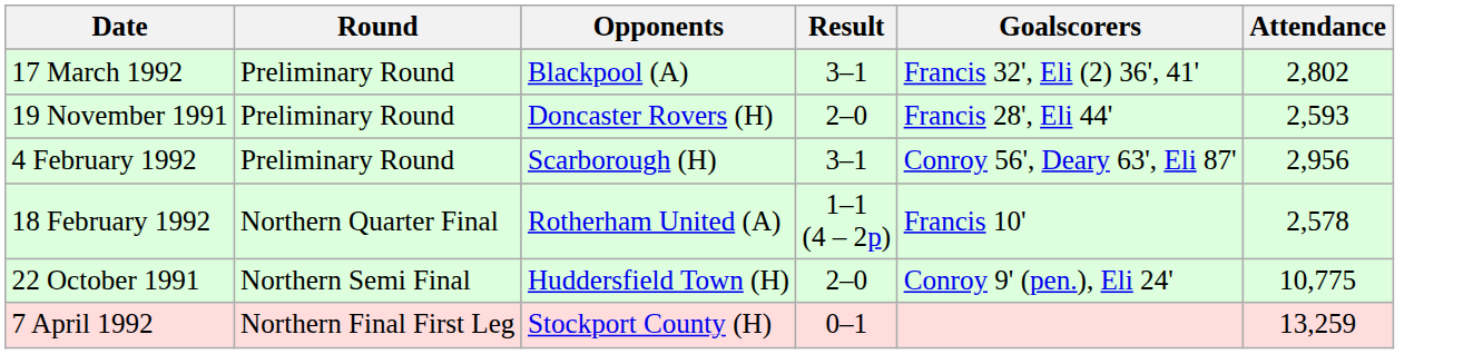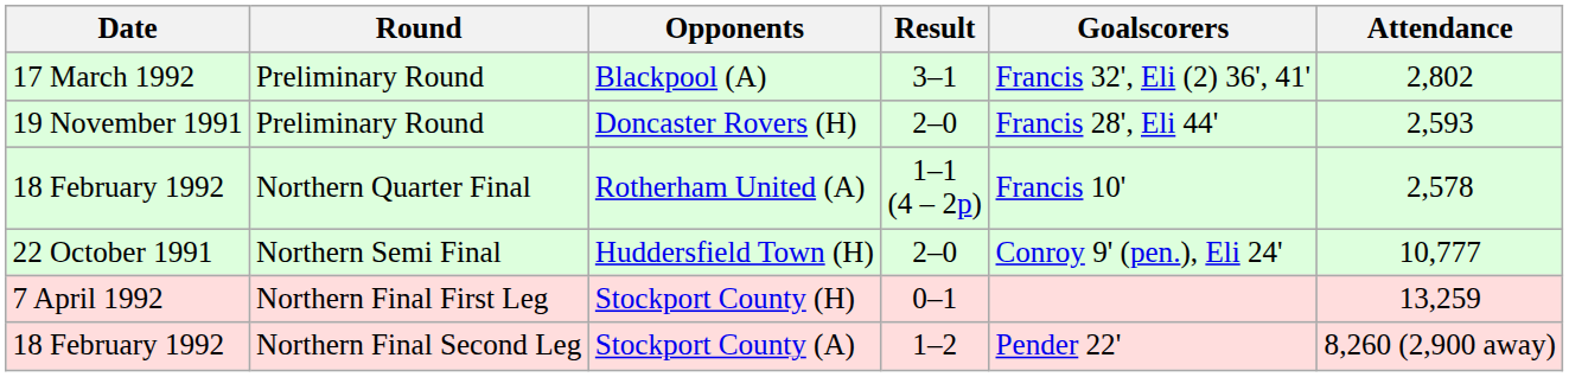- row: 4 February 1992 | Preliminary Round | Scarborough (H) | 3–1 | Conroy 56', Deary 63', Eli 87' | 2,956
Huddersfield Town (H) | Attendance: 10,775 -> 10,777
+ row: 18 February 1992 | Northern Final Second Leg | Stockport County (A) | 1–2 | Pender 22' | 8,260 (2,900 away)
